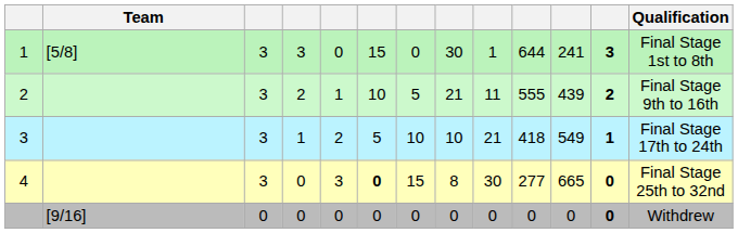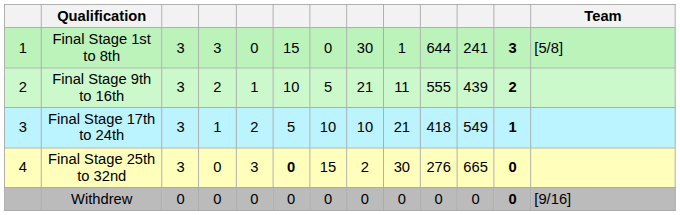columns swapped: Team <-> Qualification
4 | column 8: 8 -> 2
4 | column 10: 277 -> 276
